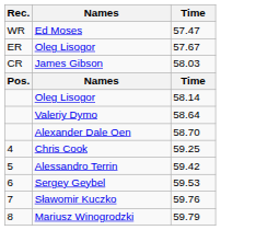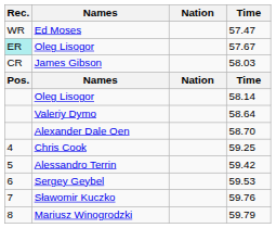+ column: Nation | Nation
Oleg Lisogor / 57.67 | Rec.: no background -> paleturquoise background
